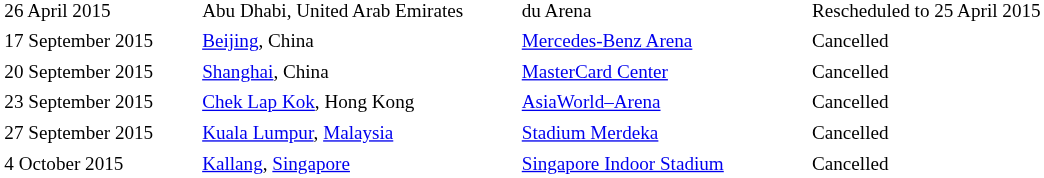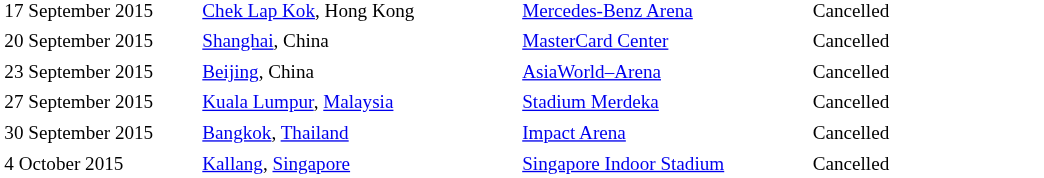- row: 26 April 2015 | Abu Dhabi, United Arab Emirates | du Arena | Rescheduled to 25 April 2015
17 September 2015 | column 2: Beijing, China -> Chek Lap Kok, Hong Kong
23 September 2015 | column 2: Chek Lap Kok, Hong Kong -> Beijing, China
+ row: 30 September 2015 | Bangkok, Thailand | Impact Arena | Cancelled
